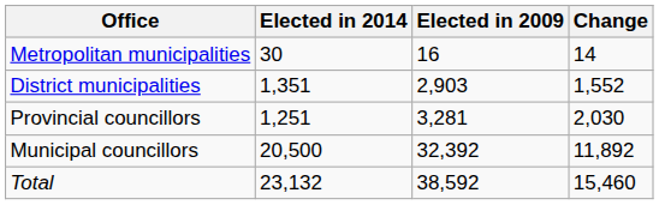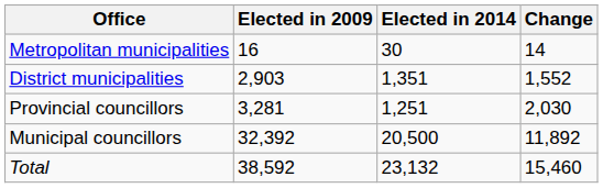columns swapped: Elected in 2009 <-> Elected in 2014
